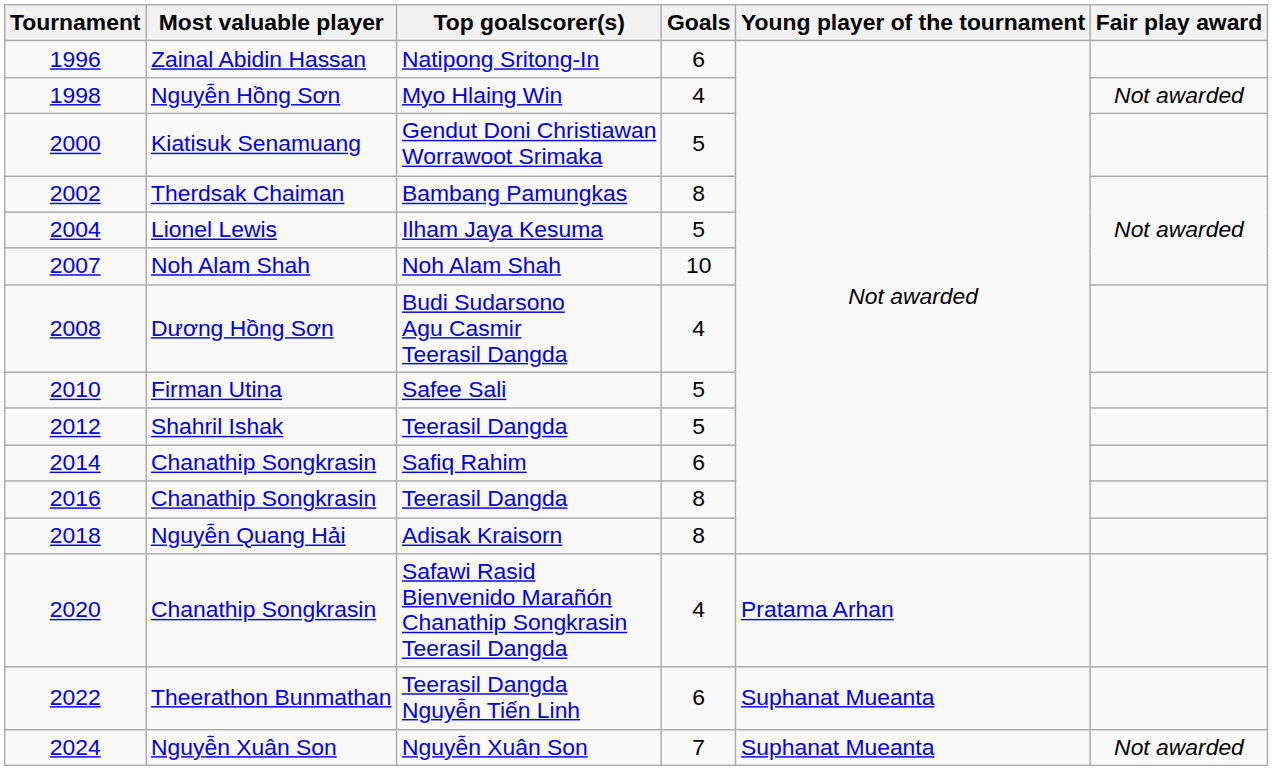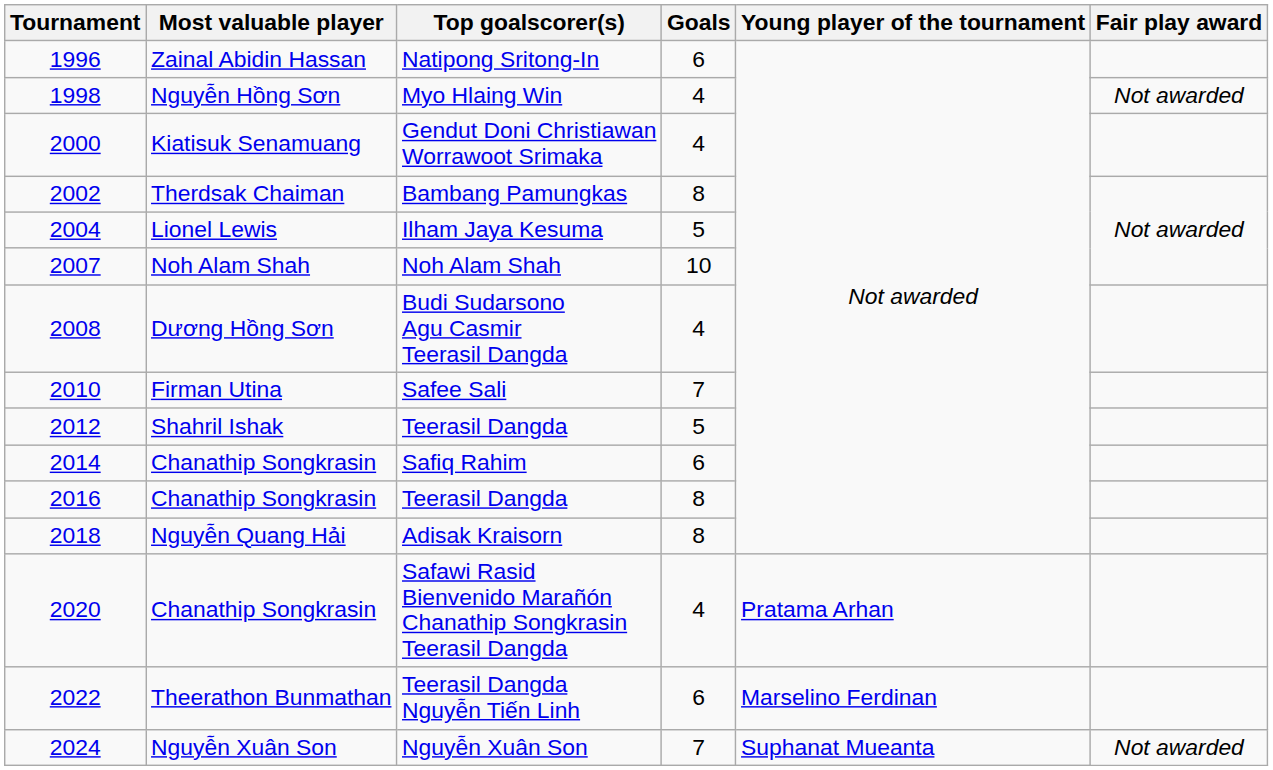Gendut Doni Christiawan Worrawoot Srimaka | Goals: 5 -> 4
Safee Sali | Goals: 5 -> 7
Teerasil Dangda Nguyễn Tiến Linh | Young player of the tournament: Suphanat Mueanta -> Marselino Ferdinan
